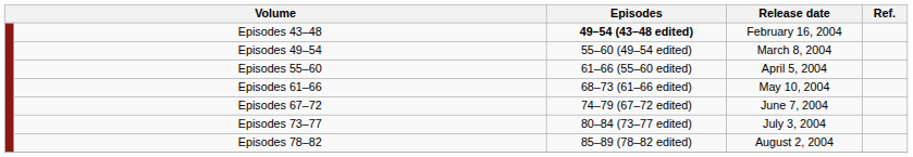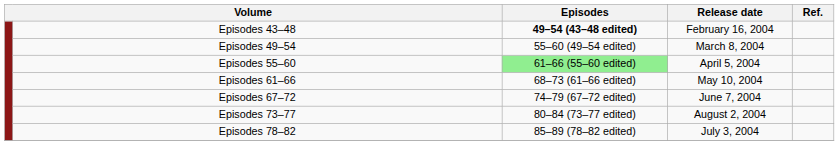Episodes 55–60 | Episodes: no background -> lightgreen background
Episodes 73–77 | Release date: July 3, 2004 -> August 2, 2004
Episodes 78–82 | Release date: August 2, 2004 -> July 3, 2004
